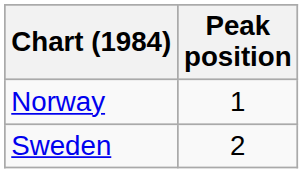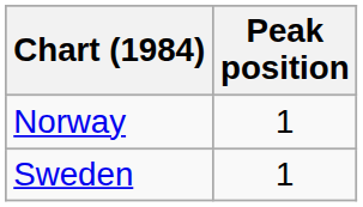Sweden | Peak position: 2 -> 1
